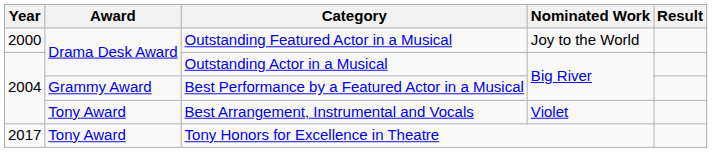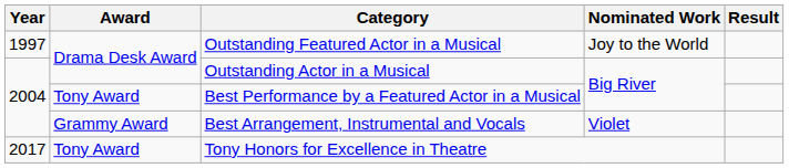Outstanding Featured Actor in a Musical | Year: 2000 -> 1997
Best Performance by a Featured Actor in a Musical | Award: Grammy Award -> Tony Award
Best Arrangement, Instrumental and Vocals | Award: Tony Award -> Grammy Award
